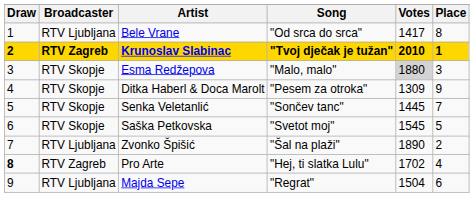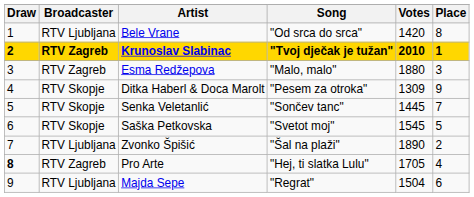Bele Vrane | Votes: 1417 -> 1420
Esma Redžepova | Broadcaster: RTV Skopje -> RTV Zagreb
Esma Redžepova | Votes: lightgrey background -> no background
Pro Arte | Votes: 1702 -> 1705
